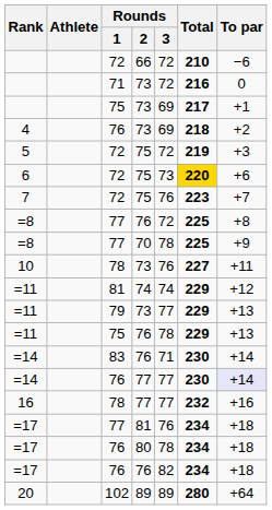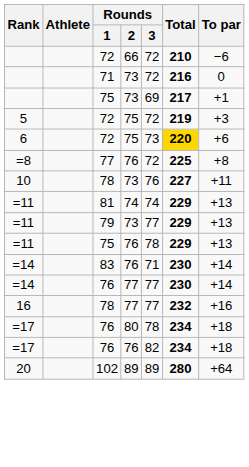- row: 4 | 76 | 73 | 69 | 218 | +2
- row: 7 | 72 | 75 | 76 | 223 | +7
- row: =8 | 77 | 70 | 78 | 225 | +9
=11 / 74 | To par: +12 -> +13
=14 / 77 | To par: lavender background -> no background
- row: =17 | 77 | 81 | 76 | 234 | +18
